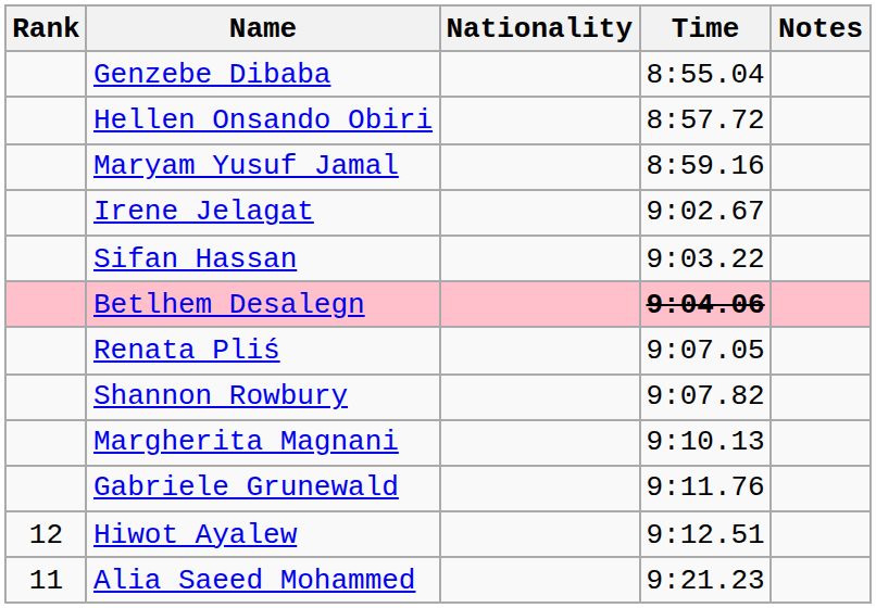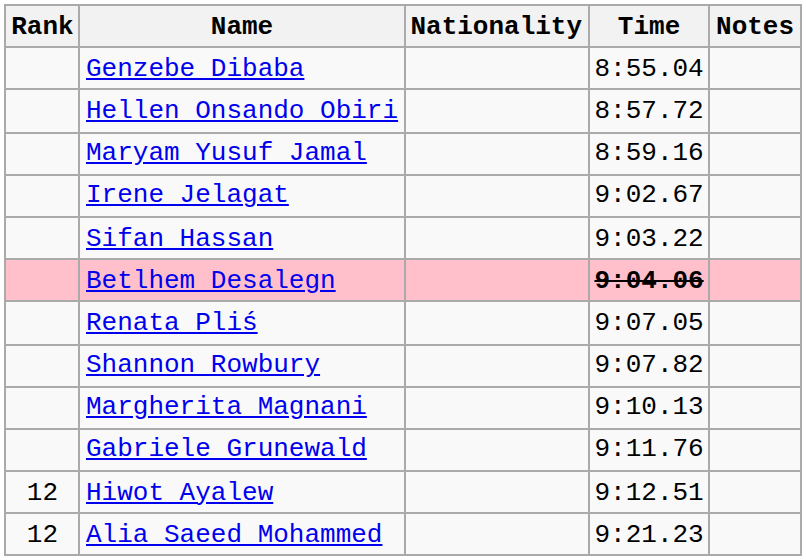Alia Saeed Mohammed | Rank: 11 -> 12
